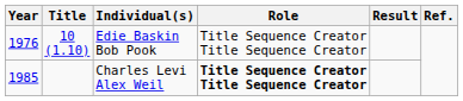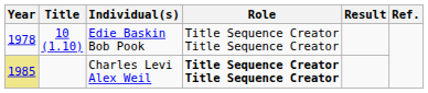Edie Baskin Bob Pook | Year: 1976 -> 1978
Charles Levi Alex Weil | Year: no background -> khaki background
